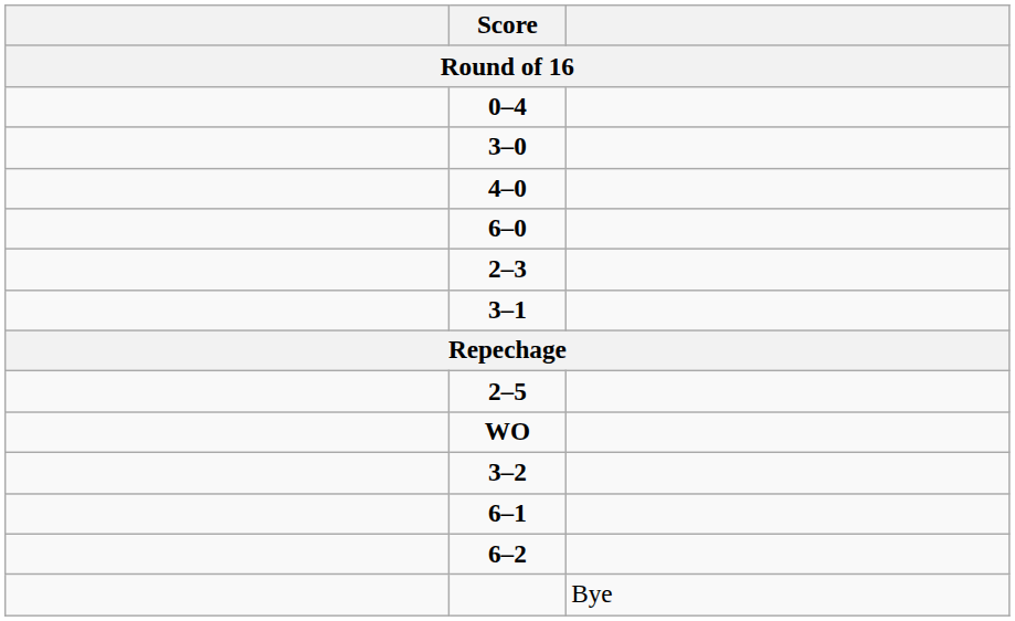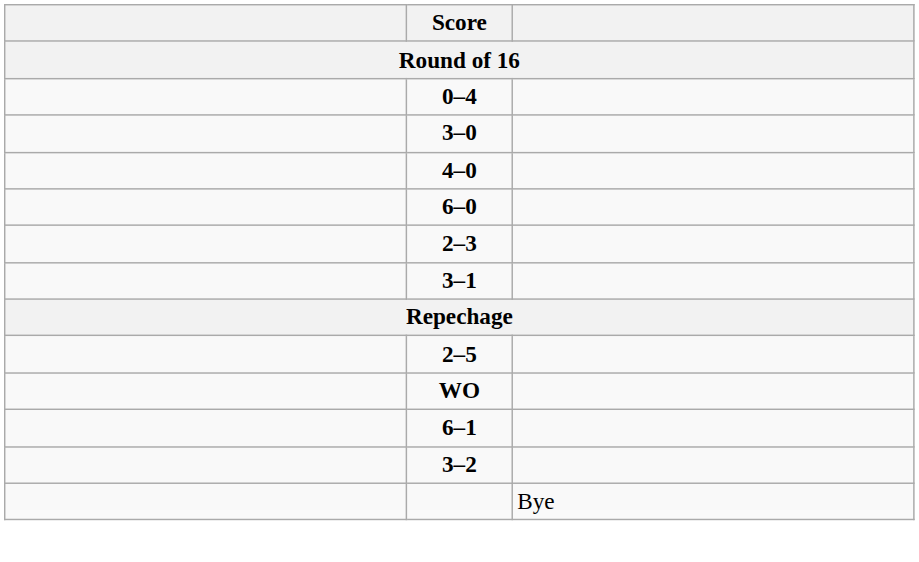rows swapped: 3–2 <-> 6–1
- row: 6–2
